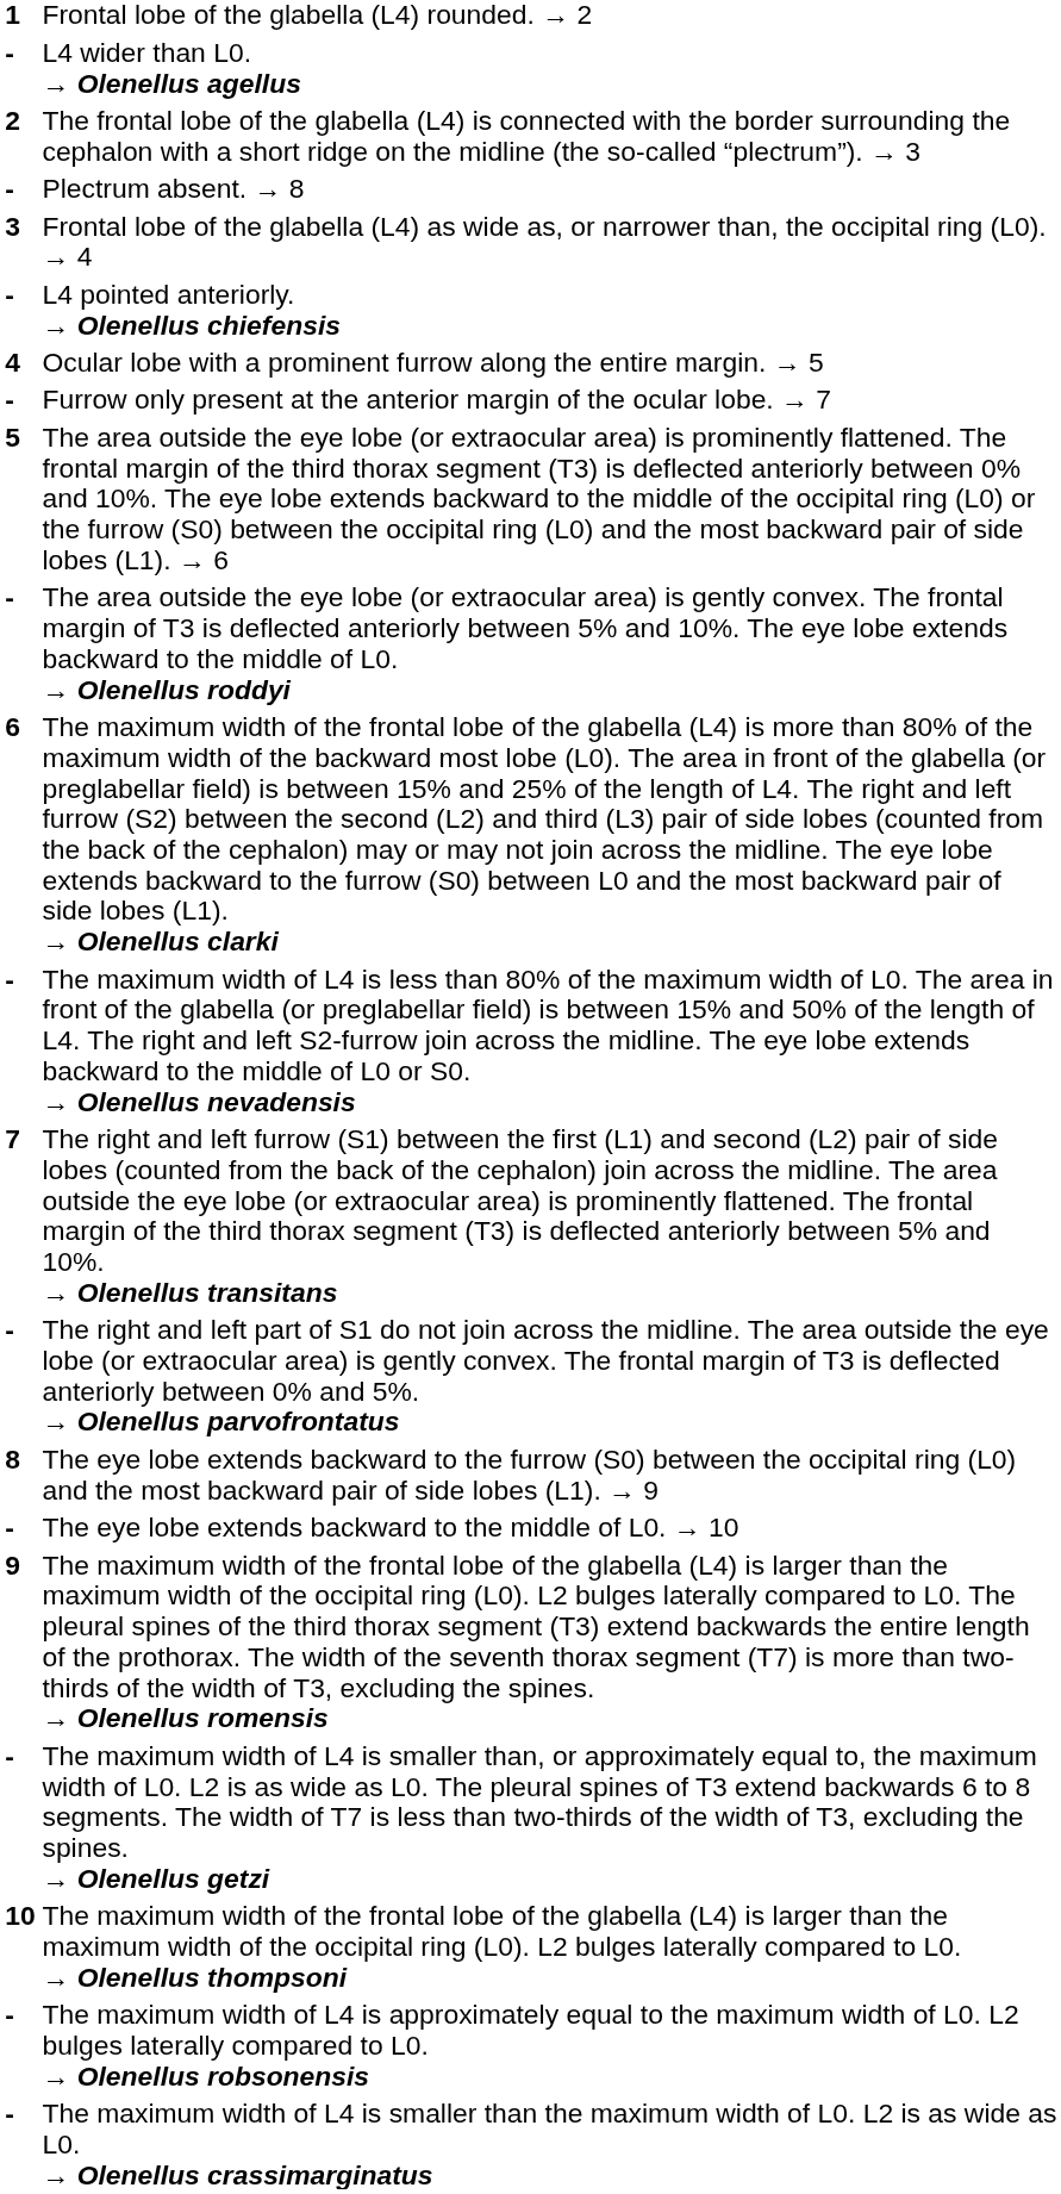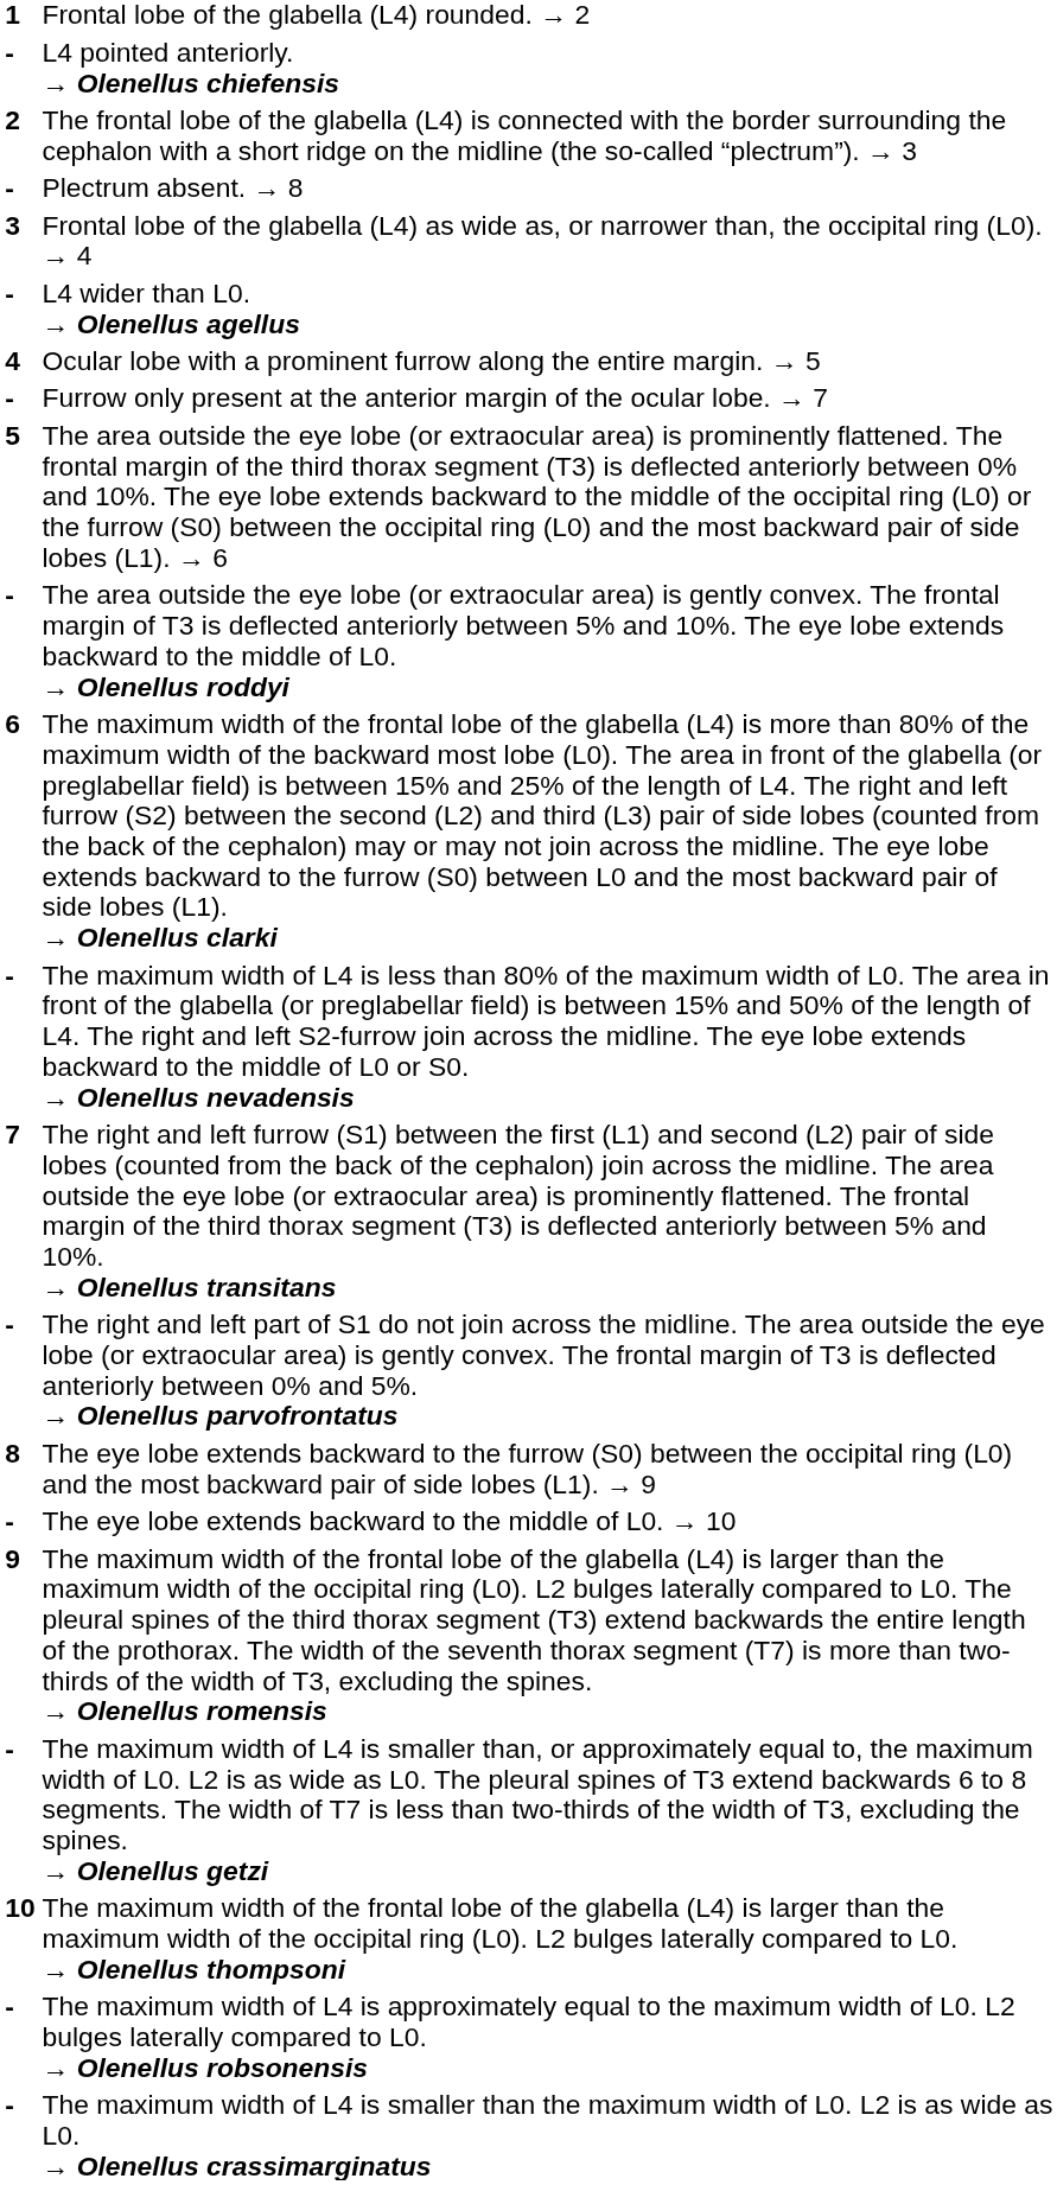rows swapped: L4 pointed anteriorly. → Olenellus chiefensis <-> L4 wider than L0. → Olenellus agellus
